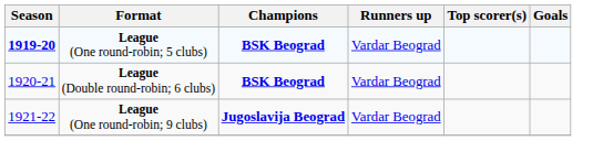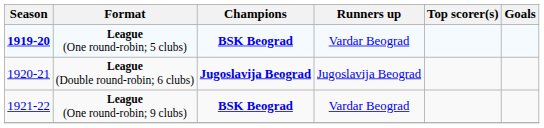League (Double round-robin; 6 clubs) | Champions: BSK Beograd -> Jugoslavija Beograd
League (Double round-robin; 6 clubs) | Runners up: Vardar Beograd -> Jugoslavija Beograd
League (One round-robin; 9 clubs) | Champions: Jugoslavija Beograd -> BSK Beograd
